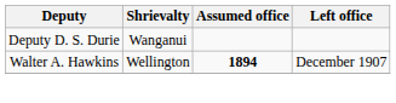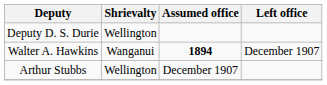Deputy D. S. Durie | Shrievalty: Wanganui -> Wellington
Walter A. Hawkins | Shrievalty: Wellington -> Wanganui
+ row: Arthur Stubbs | Wellington | December 1907
